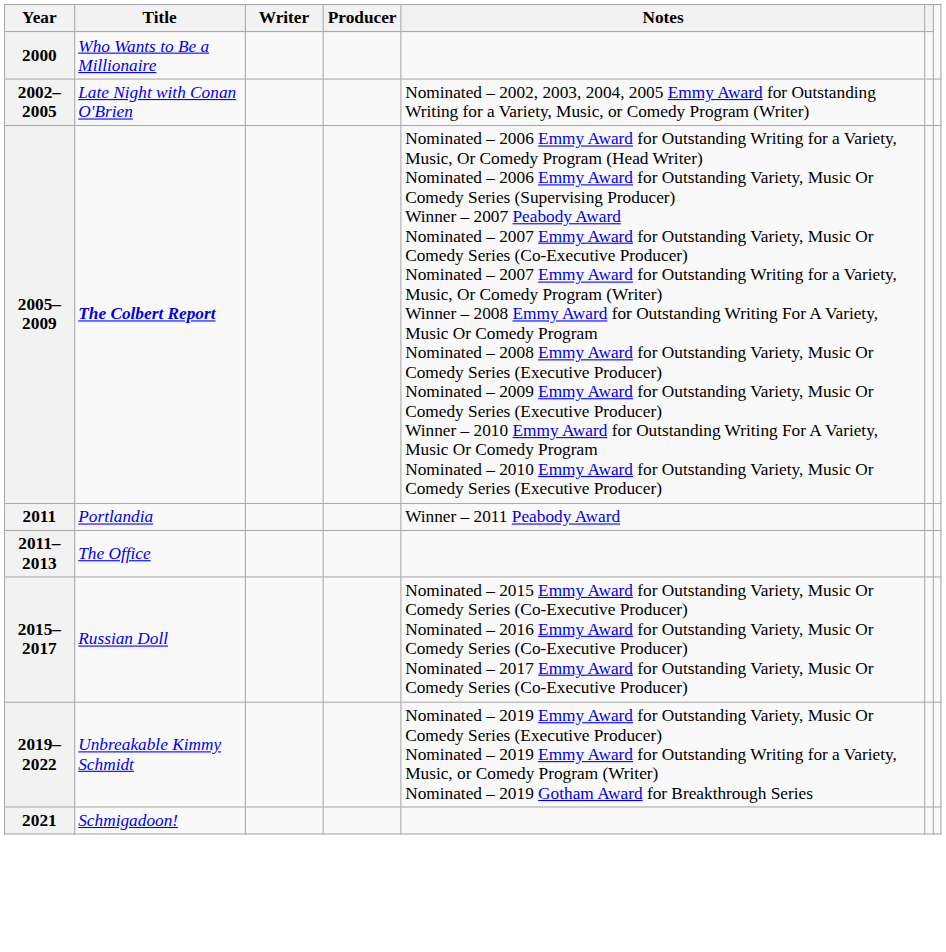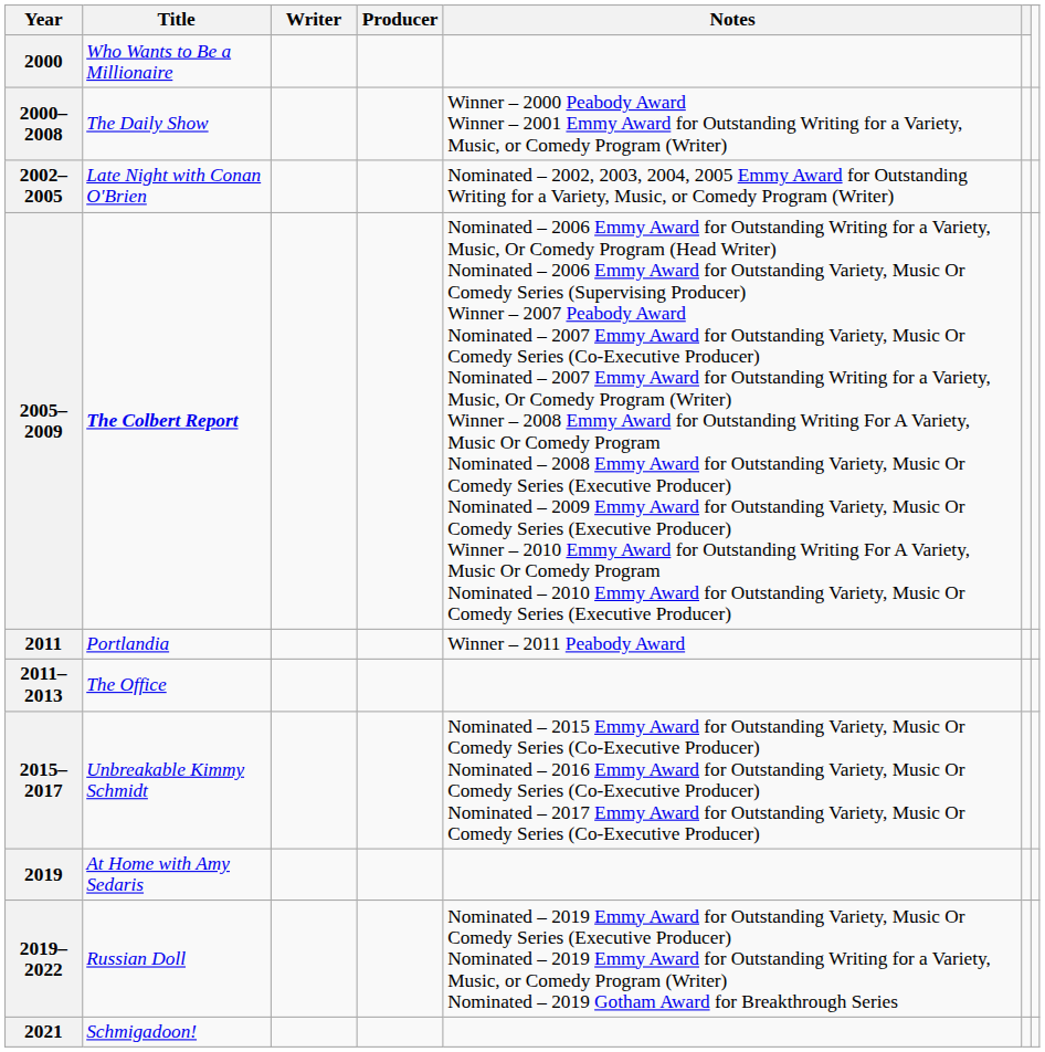+ row: 2000–2008 | The Daily Show | Winner – 2000 Peabody Award Winner – 2001 Emmy Award for Outstanding Writing for a Variety, Music, or Comedy Program (Writer)
2015–2017 | Title: Russian Doll -> Unbreakable Kimmy Schmidt
+ row: 2019 | At Home with Amy Sedaris
2019–2022 | Title: Unbreakable Kimmy Schmidt -> Russian Doll
